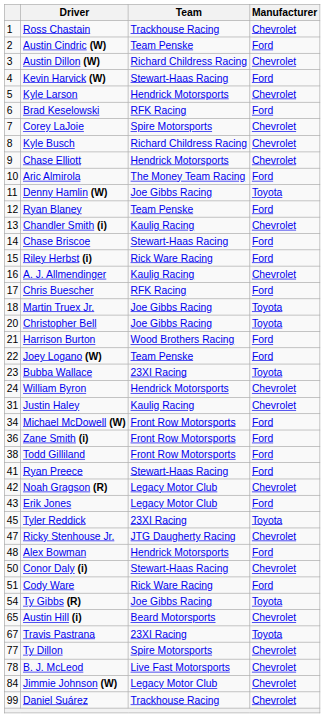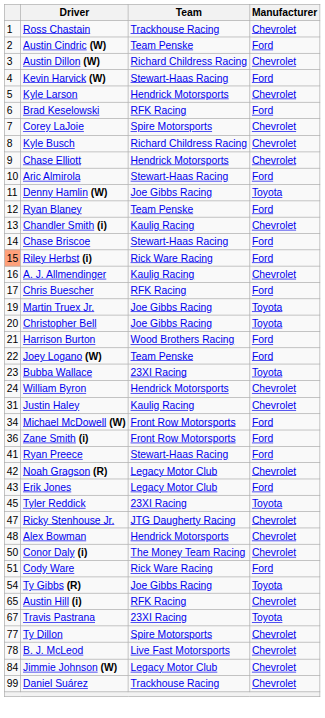Aric Almirola | Team: The Money Team Racing -> Stewart-Haas Racing
Riley Herbst (i) | column 1: no background -> lightsalmon background
Martin Truex Jr. | column 1: 18 -> 19
- row: 38 | Todd Gilliland | Front Row Motorsports | Ford
Alex Bowman | Manufacturer: Ford -> Chevrolet
Conor Daly (i) | Team: Stewart-Haas Racing -> The Money Team Racing
Austin Hill (i) | Team: Beard Motorsports -> RFK Racing
